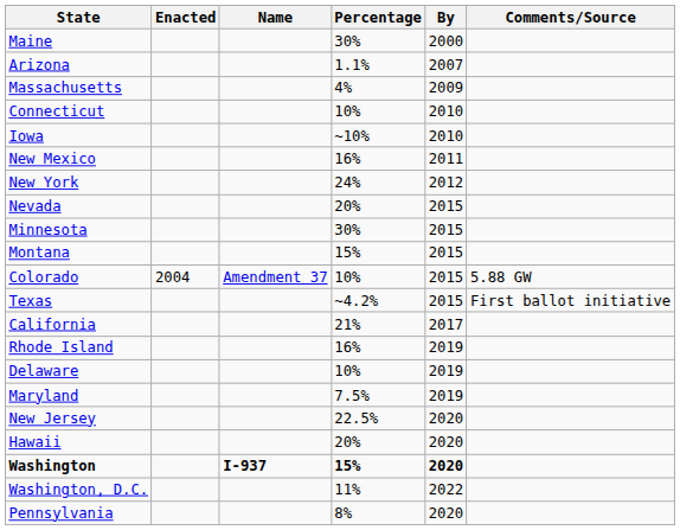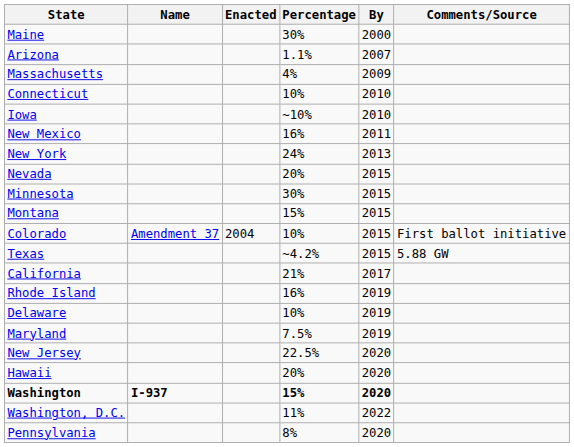columns swapped: Name <-> Enacted
New York | By: 2012 -> 2013
Colorado | Comments/Source: 5.88 GW -> First ballot initiative
Texas | Comments/Source: First ballot initiative -> 5.88 GW
